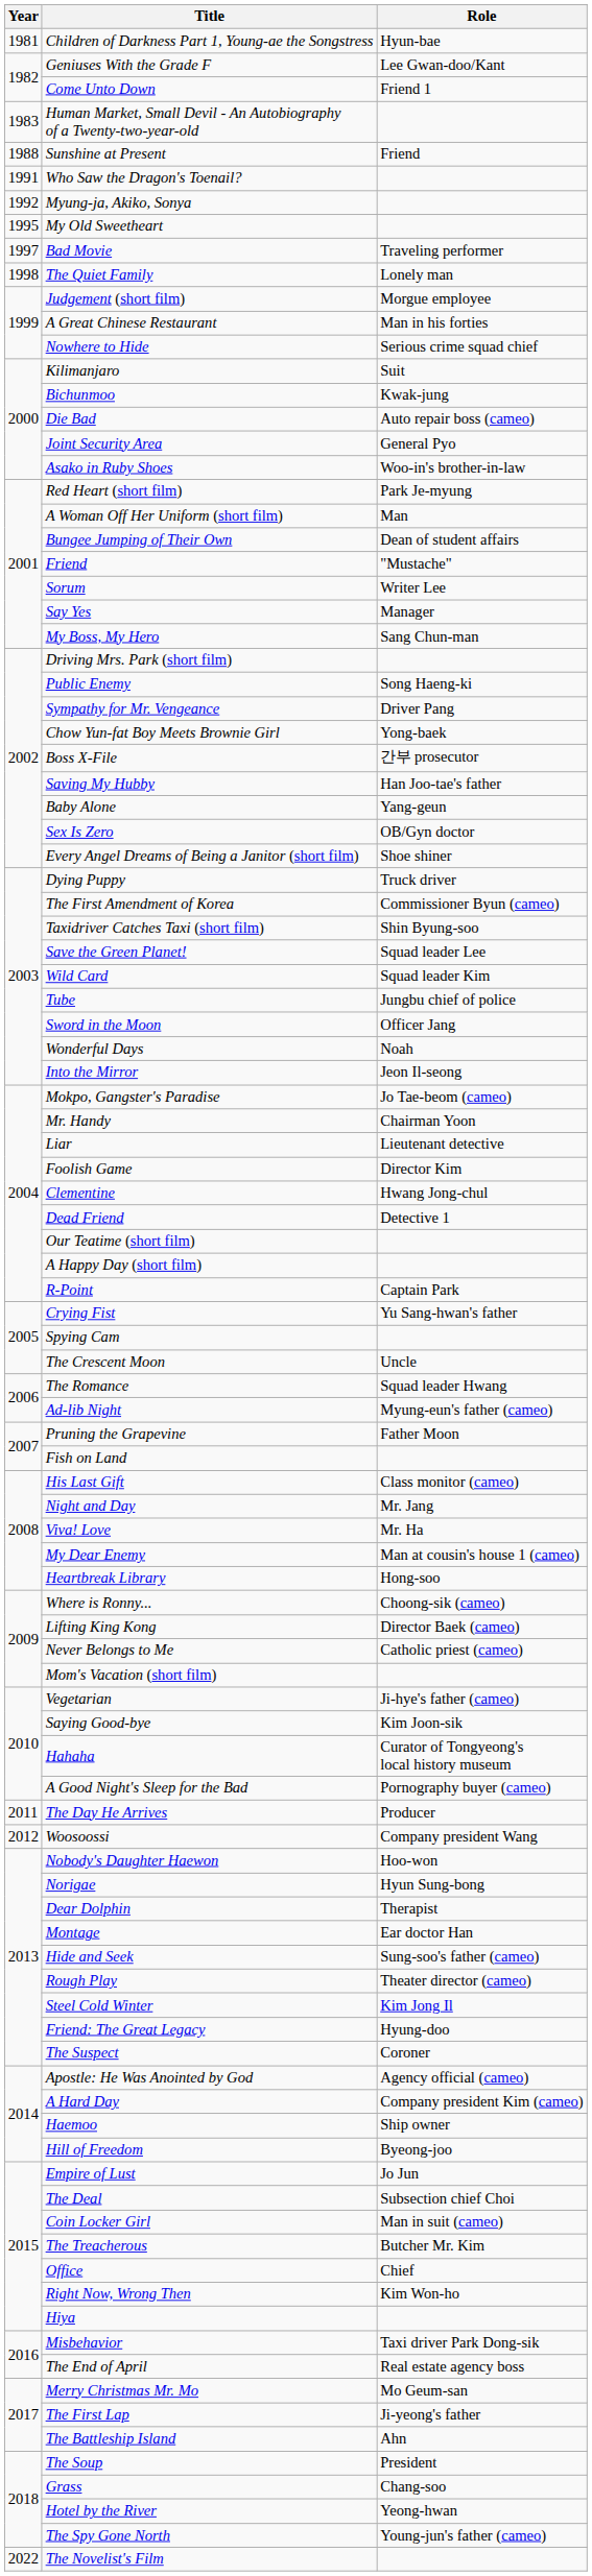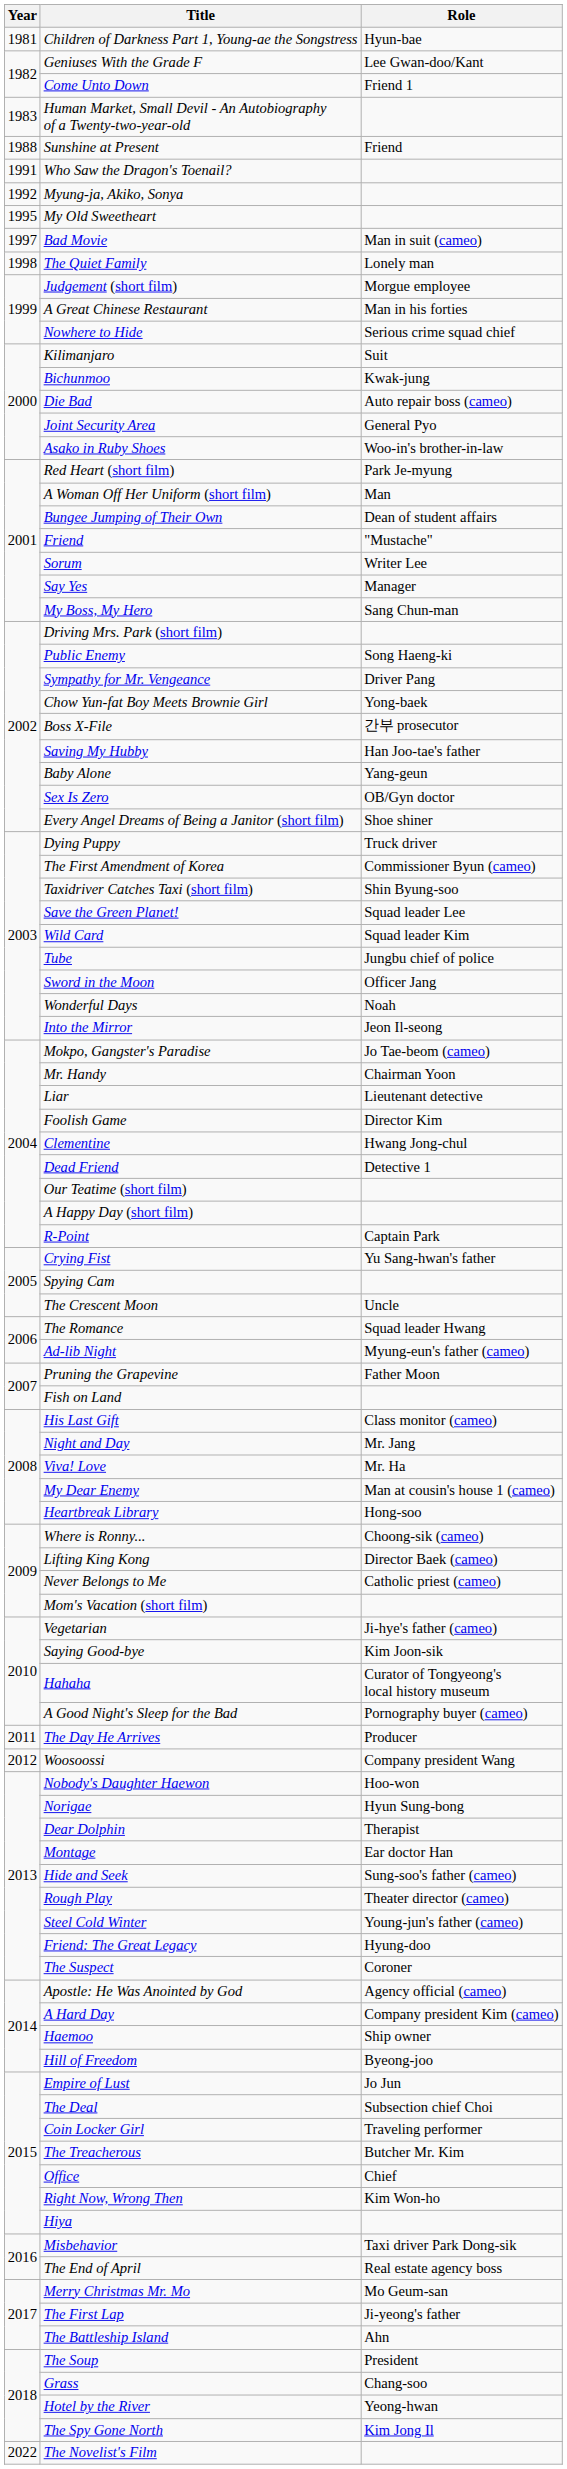Bad Movie | Role: Traveling performer -> Man in suit (cameo)
Steel Cold Winter | Role: Kim Jong Il -> Young-jun's father (cameo)
Coin Locker Girl | Role: Man in suit (cameo) -> Traveling performer
The Spy Gone North | Role: Young-jun's father (cameo) -> Kim Jong Il
